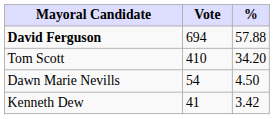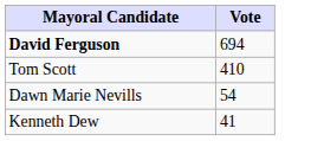- column: % | 57.88 | 34.20 | 4.50 | 3.42
